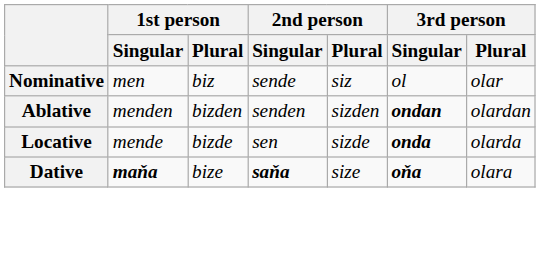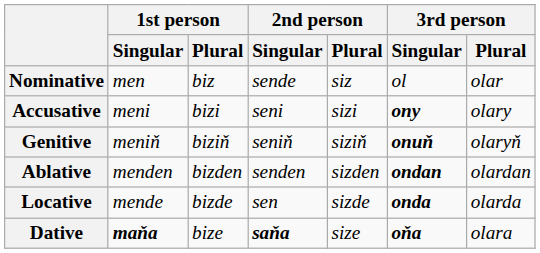+ row: Accusative | meni | bizi | seni | sizi | ony | olary
+ row: Genitive | meniň | biziň | seniň | siziň | onuň | olaryň
